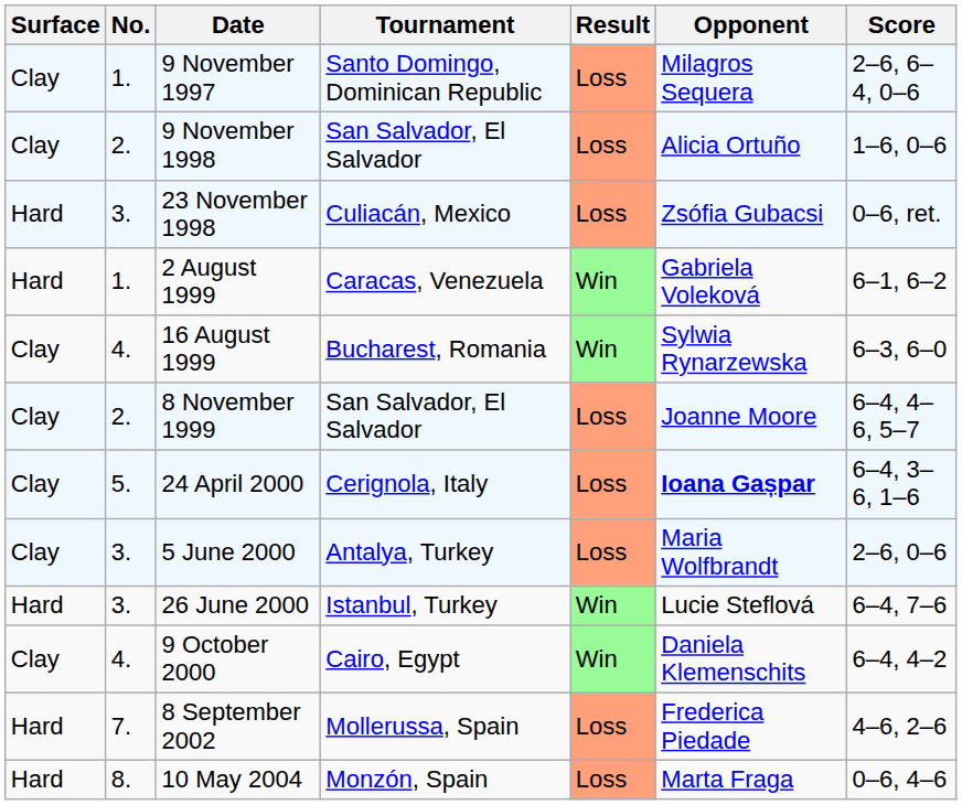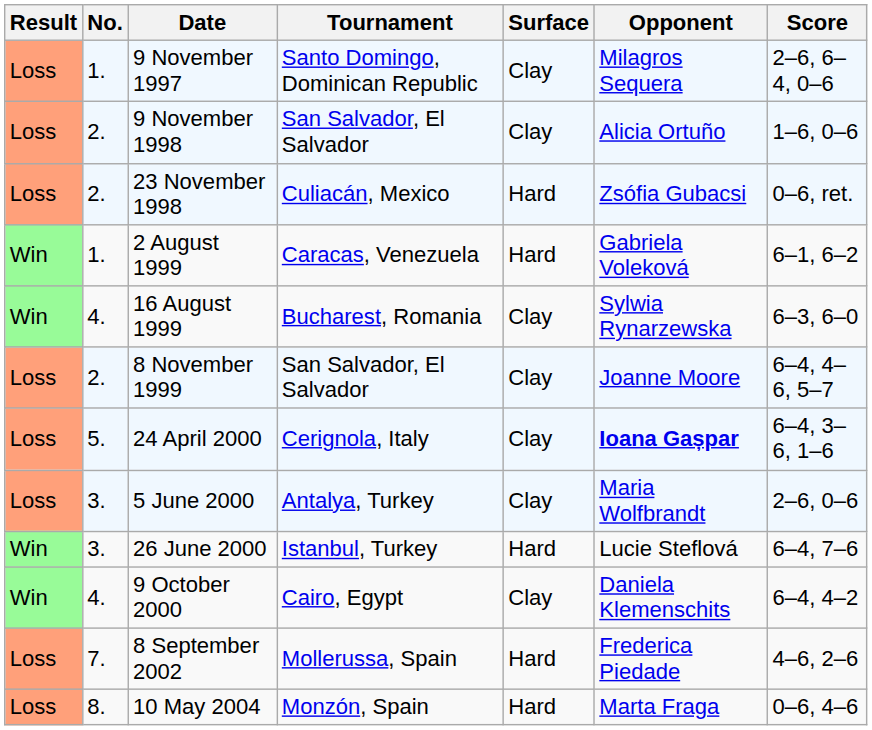columns swapped: Result <-> Surface
23 November 1998 | No.: 3. -> 2.
